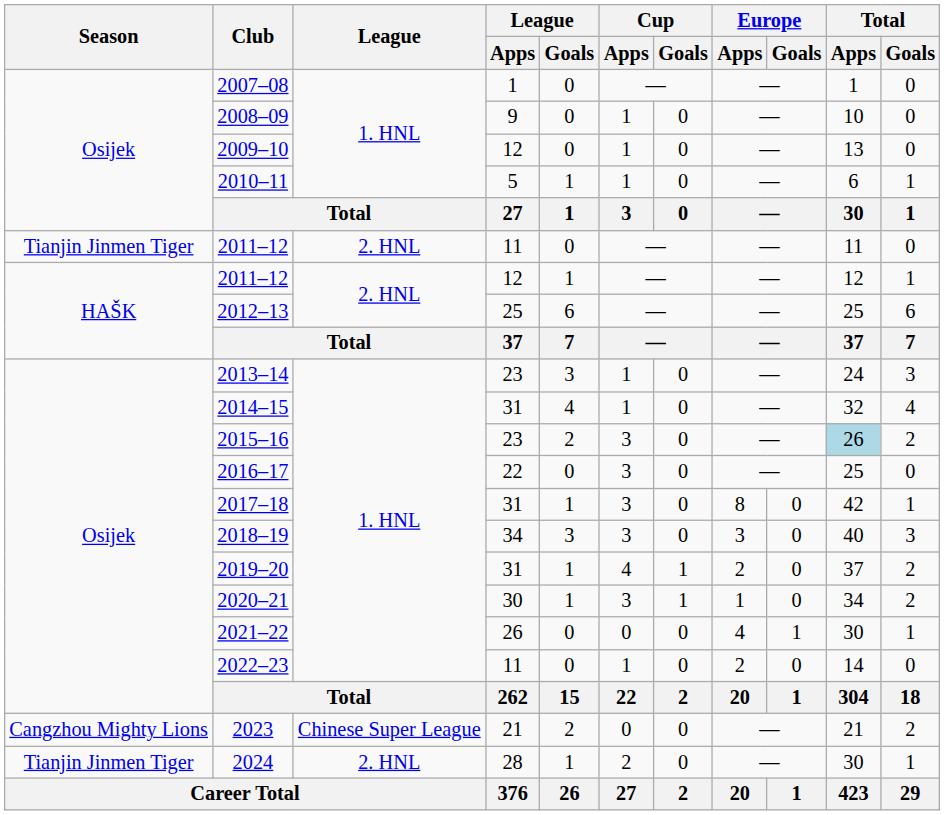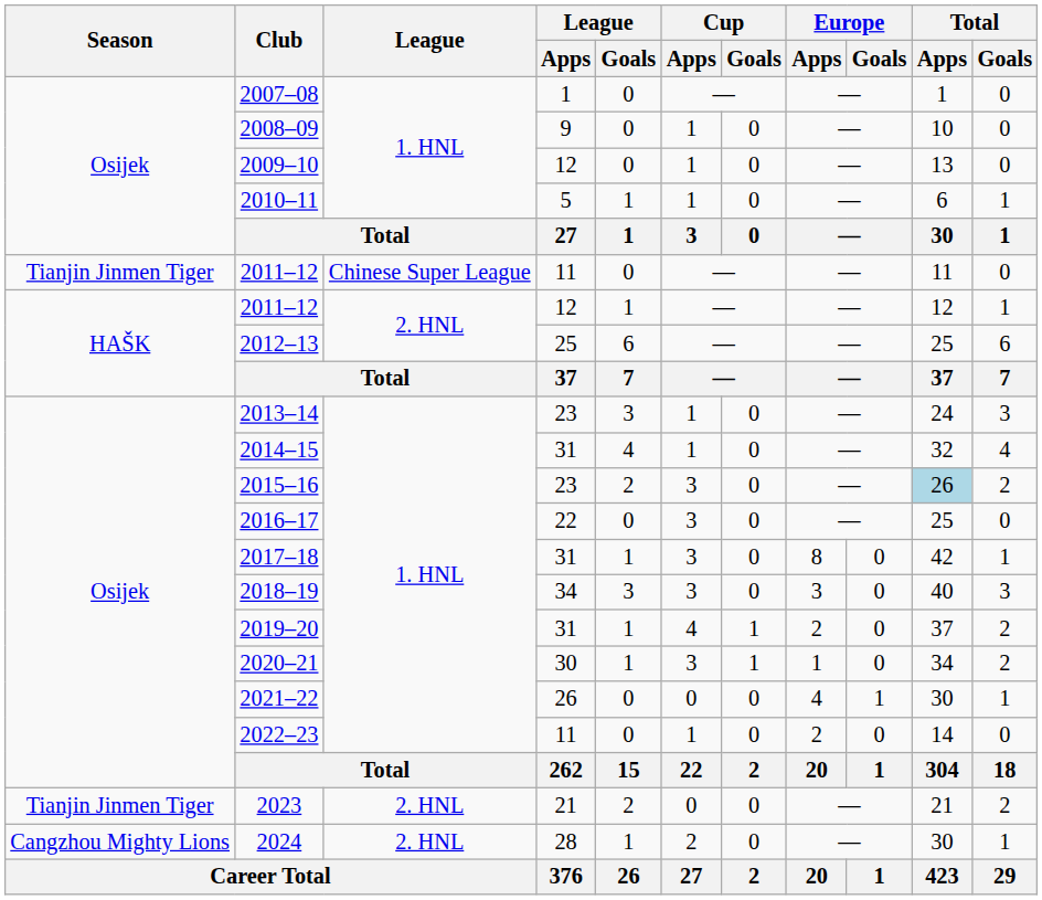2011–12 / 11 | League: 2. HNL -> Chinese Super League
2023 | Season: Cangzhou Mighty Lions -> Tianjin Jinmen Tiger
2023 | League: Chinese Super League -> 2. HNL
2024 | Season: Tianjin Jinmen Tiger -> Cangzhou Mighty Lions
